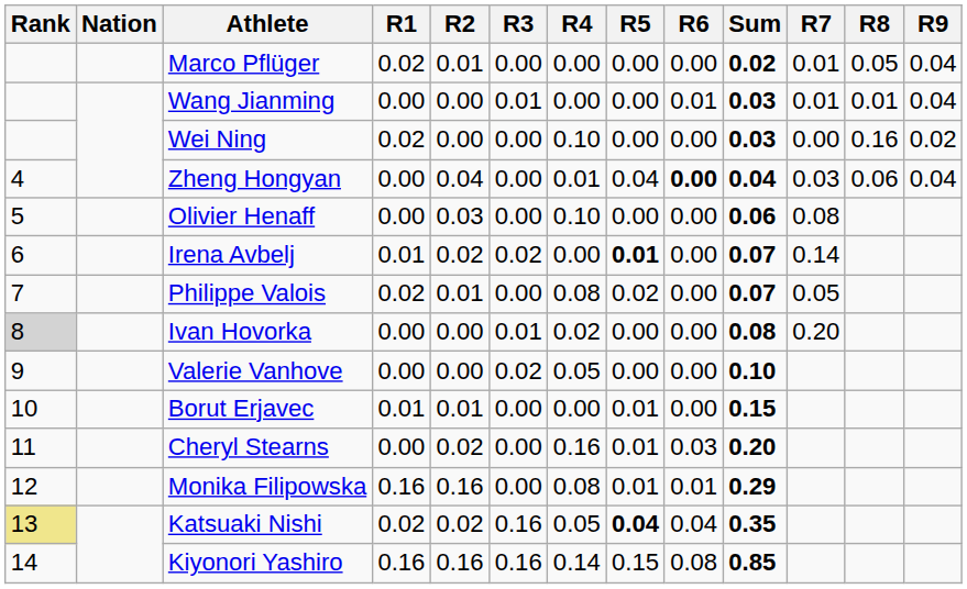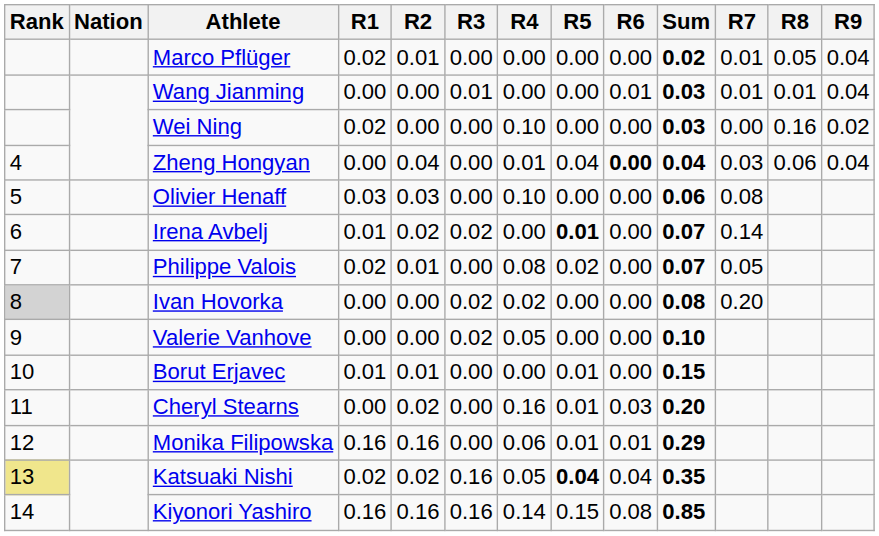Olivier Henaff | R1: 0.00 -> 0.03
Ivan Hovorka | R3: 0.01 -> 0.02
Monika Filipowska | R4: 0.08 -> 0.06
